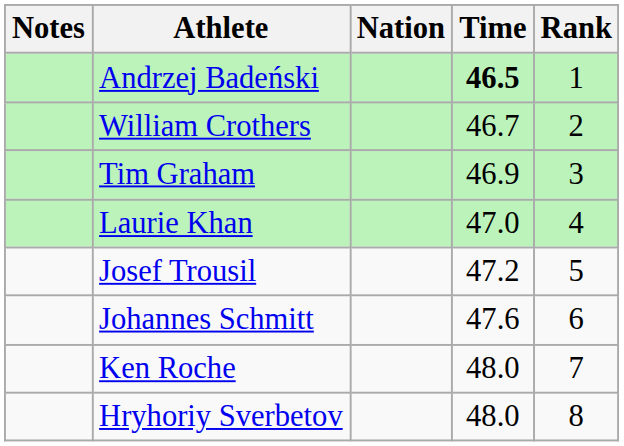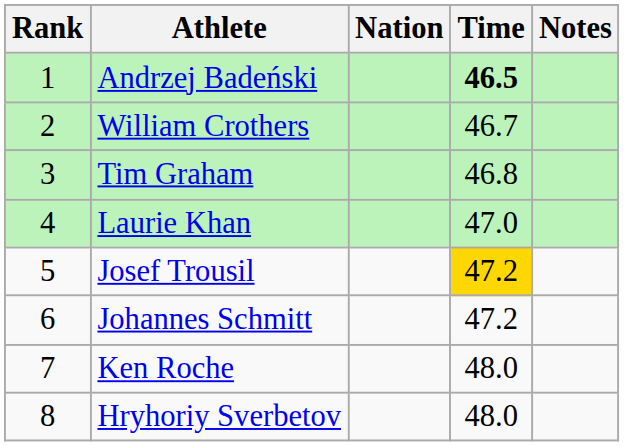columns swapped: Rank <-> Notes
Tim Graham | Time: 46.9 -> 46.8
Josef Trousil | Time: no background -> gold background
Johannes Schmitt | Time: 47.6 -> 47.2
